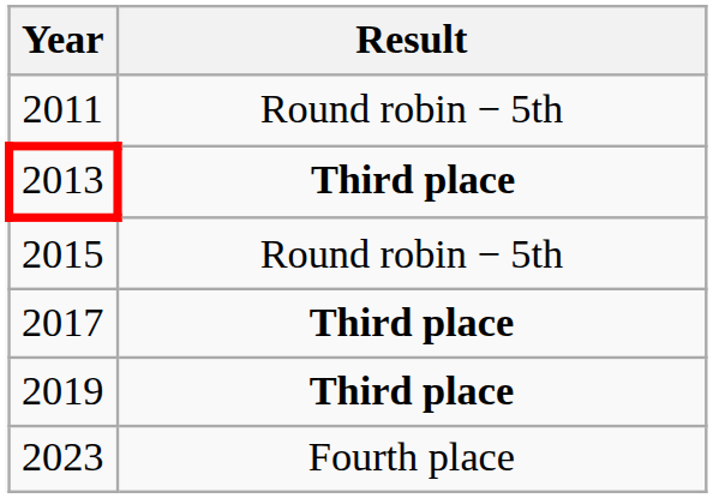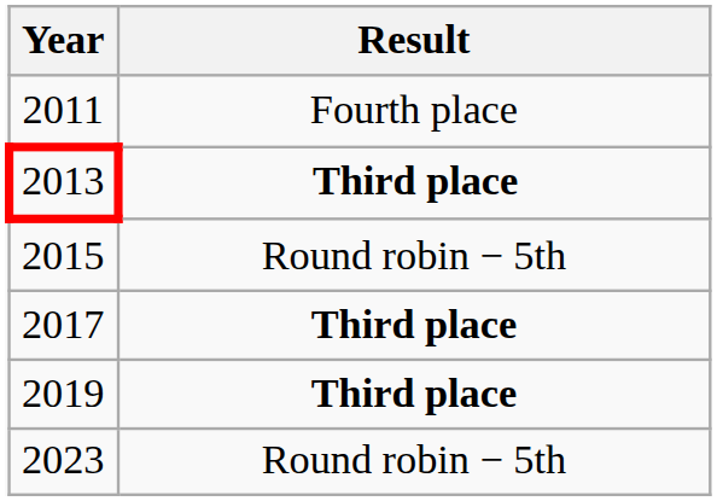2011 | Result: Round robin − 5th -> Fourth place
2023 | Result: Fourth place -> Round robin − 5th
